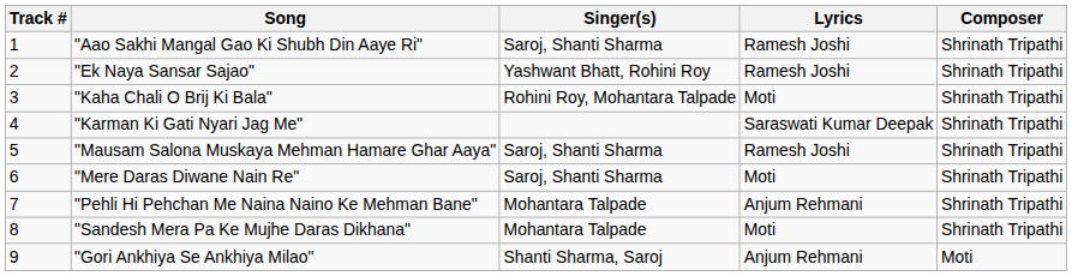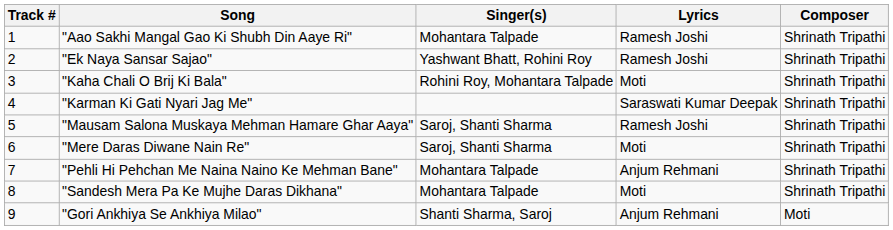"Aao Sakhi Mangal Gao Ki Shubh Din Aaye Ri" | Singer(s): Saroj, Shanti Sharma -> Mohantara Talpade
